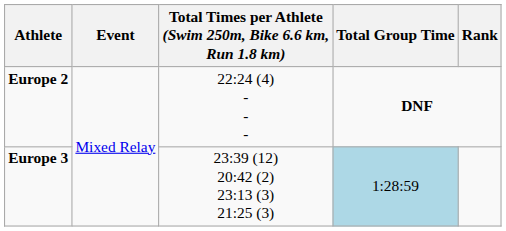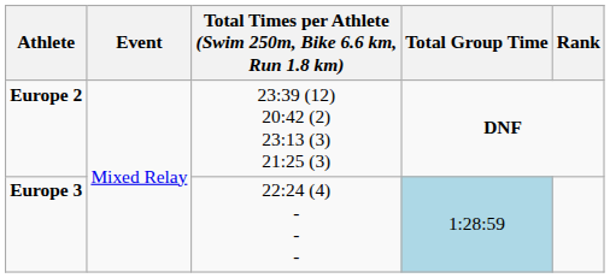Europe 2 | Total Times per Athlete (Swim 250m, Bike 6.6 km, Run 1.8 km): 22:24 (4) - - - -> 23:39 (12) 20:42 (2) 23:13 (3) 21:25 (3)
Europe 3 | Total Times per Athlete (Swim 250m, Bike 6.6 km, Run 1.8 km): 23:39 (12) 20:42 (2) 23:13 (3) 21:25 (3) -> 22:24 (4) - - -
